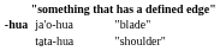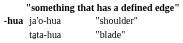ja'o-hua | column 4: "blade" -> "shoulder"
ta̱ta-hua | column 4: "shoulder" -> "blade"
